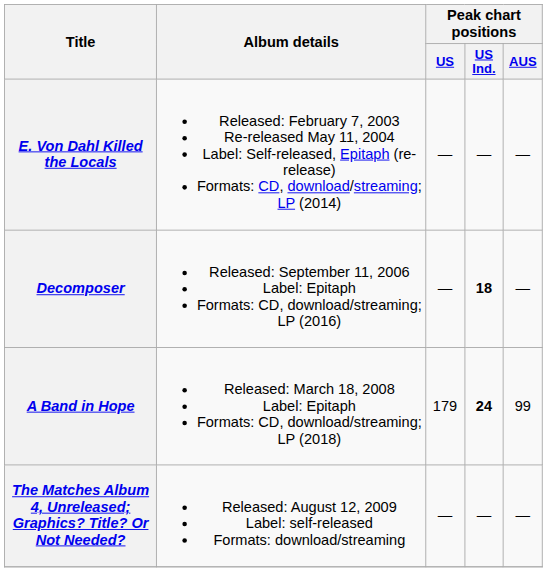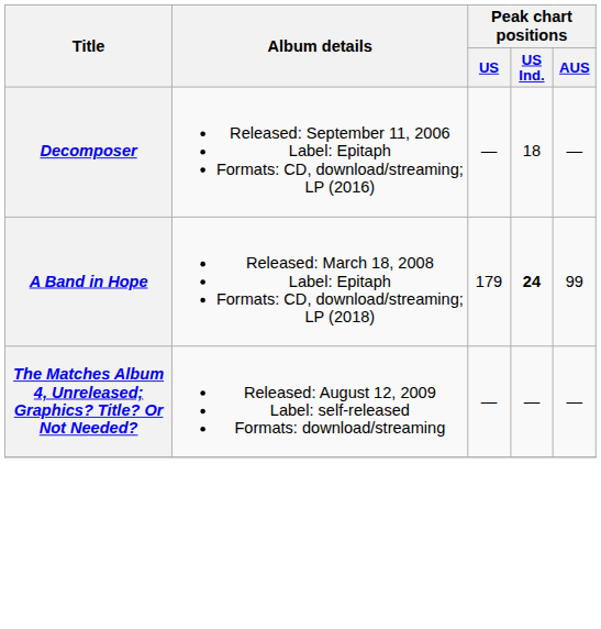- row: E. Von Dahl Killed the Locals | Released: February 7, 2003 Re-released May 11, 2004 Label: Self-released, Epitaph (re-release) Formats: CD, download/streaming; LP (2014) | — | — | —
Decomposer | Peak chart positions / US Ind.: bold -> normal
